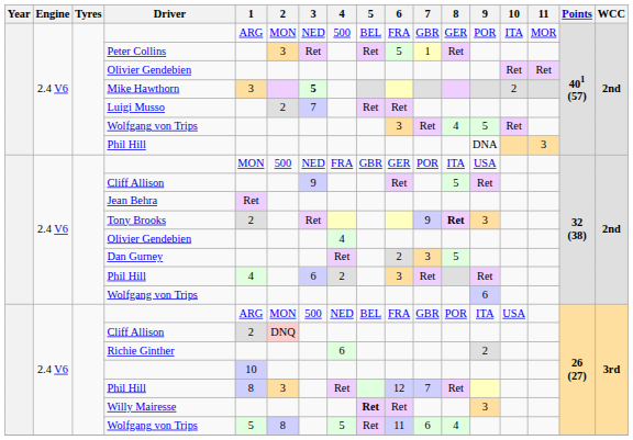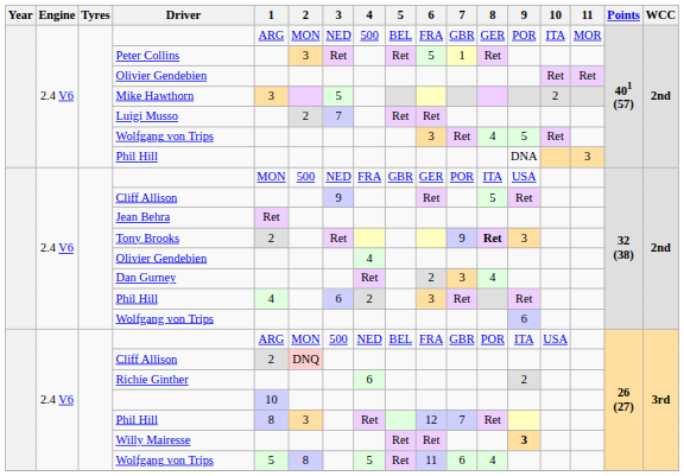Mike Hawthorn | 3: bold -> normal
Dan Gurney | 8: 5 -> 4
Willy Mairesse | 5: bold -> normal
Willy Mairesse | 9: normal -> bold
